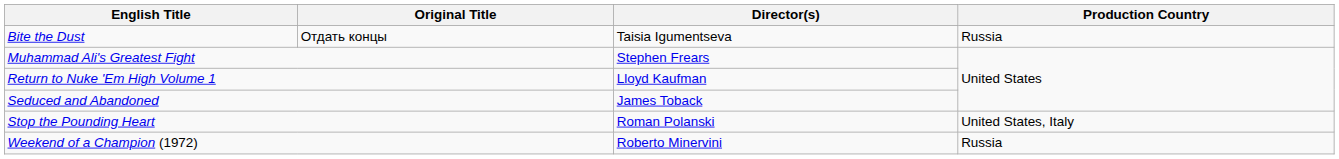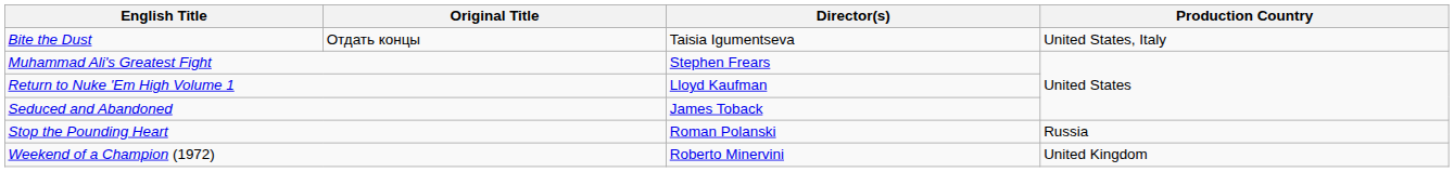Bite the Dust | Production Country: Russia -> United States, Italy
Stop the Pounding Heart | Production Country: United States, Italy -> Russia
Weekend of a Champion (1972) | Production Country: Russia -> United Kingdom
